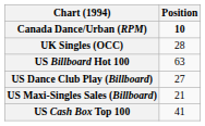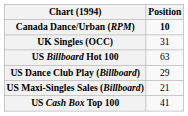UK Singles (OCC) | Position: 28 -> 31
US Dance Club Play (Billboard) | Position: 27 -> 29
